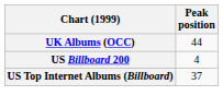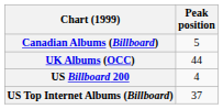+ row: Canadian Albums (Billboard) | 5
